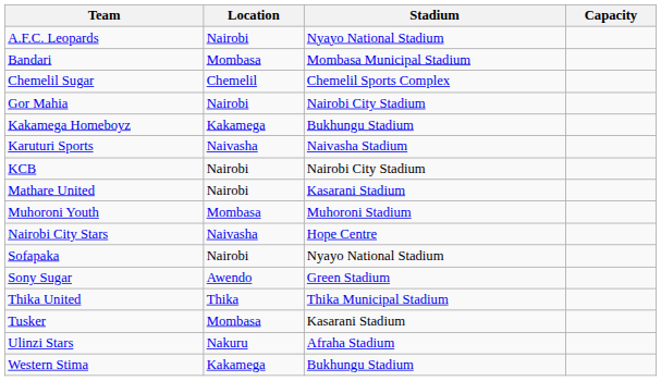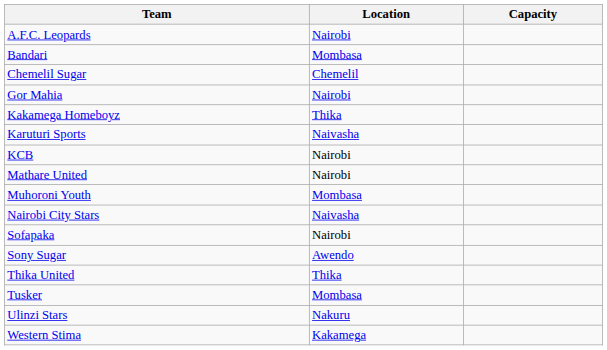- column: Stadium | Nyayo National Stadium | Mombasa Municipal Stadium | Chemelil Sports Complex | Nairobi City Stadium | Bukhungu Stadium | Naivasha Stadium | Nairobi City Stadium | Kasarani Stadium | Muhoroni Stadium | Hope Centre | Nyayo National Stadium | Green Stadium | Thika Municipal Stadium | Kasarani Stadium | Afraha Stadium | Bukhungu Stadium
Kakamega Homeboyz | Location: Kakamega -> Thika
